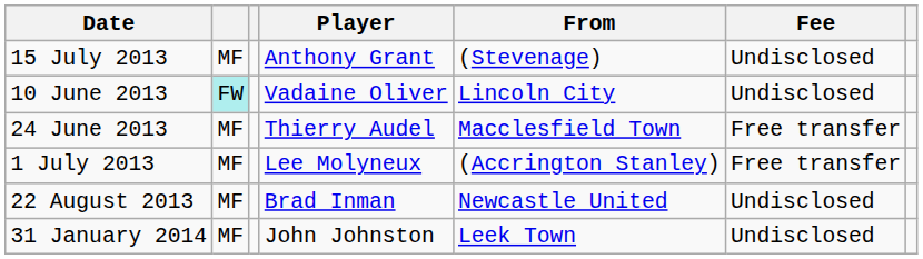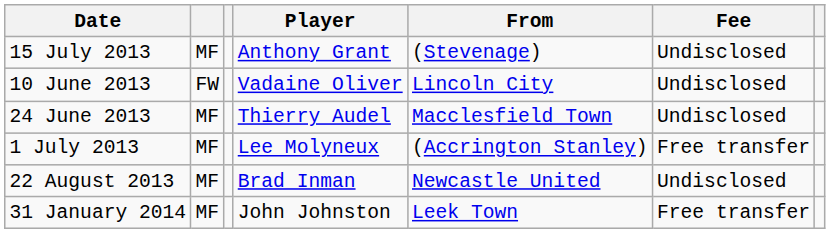10 June 2013 | column 2: paleturquoise background -> no background
24 June 2013 | Fee: Free transfer -> Undisclosed
31 January 2014 | Fee: Undisclosed -> Free transfer
